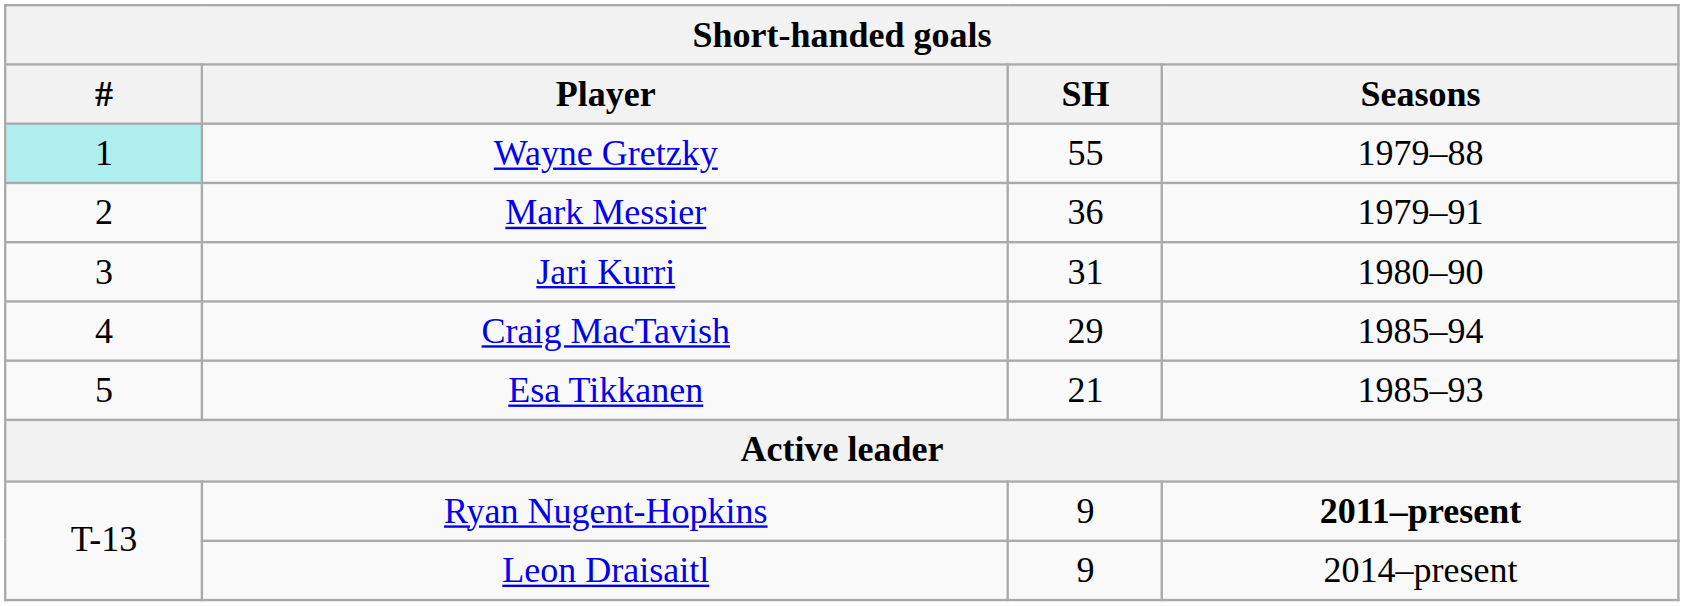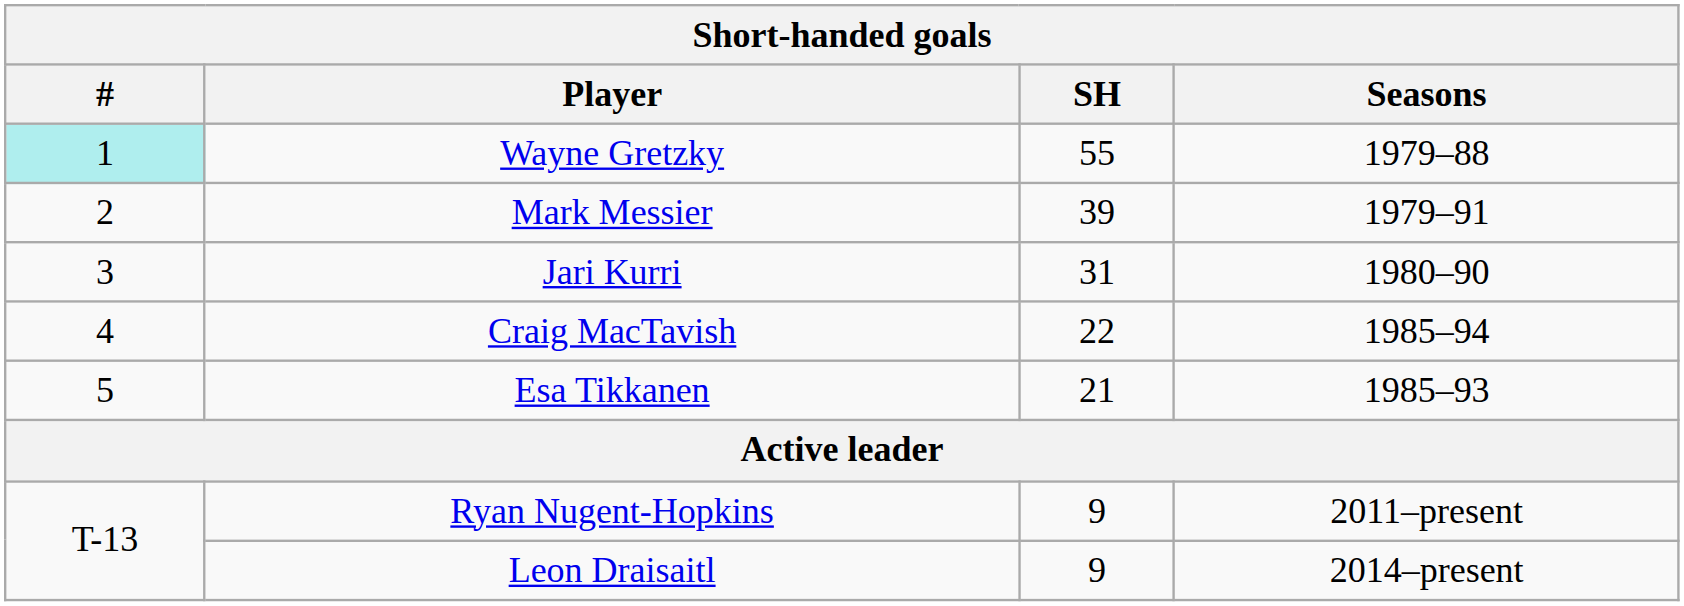Mark Messier | SH: 36 -> 39
Craig MacTavish | SH: 29 -> 22
Ryan Nugent-Hopkins | Seasons: bold -> normal
